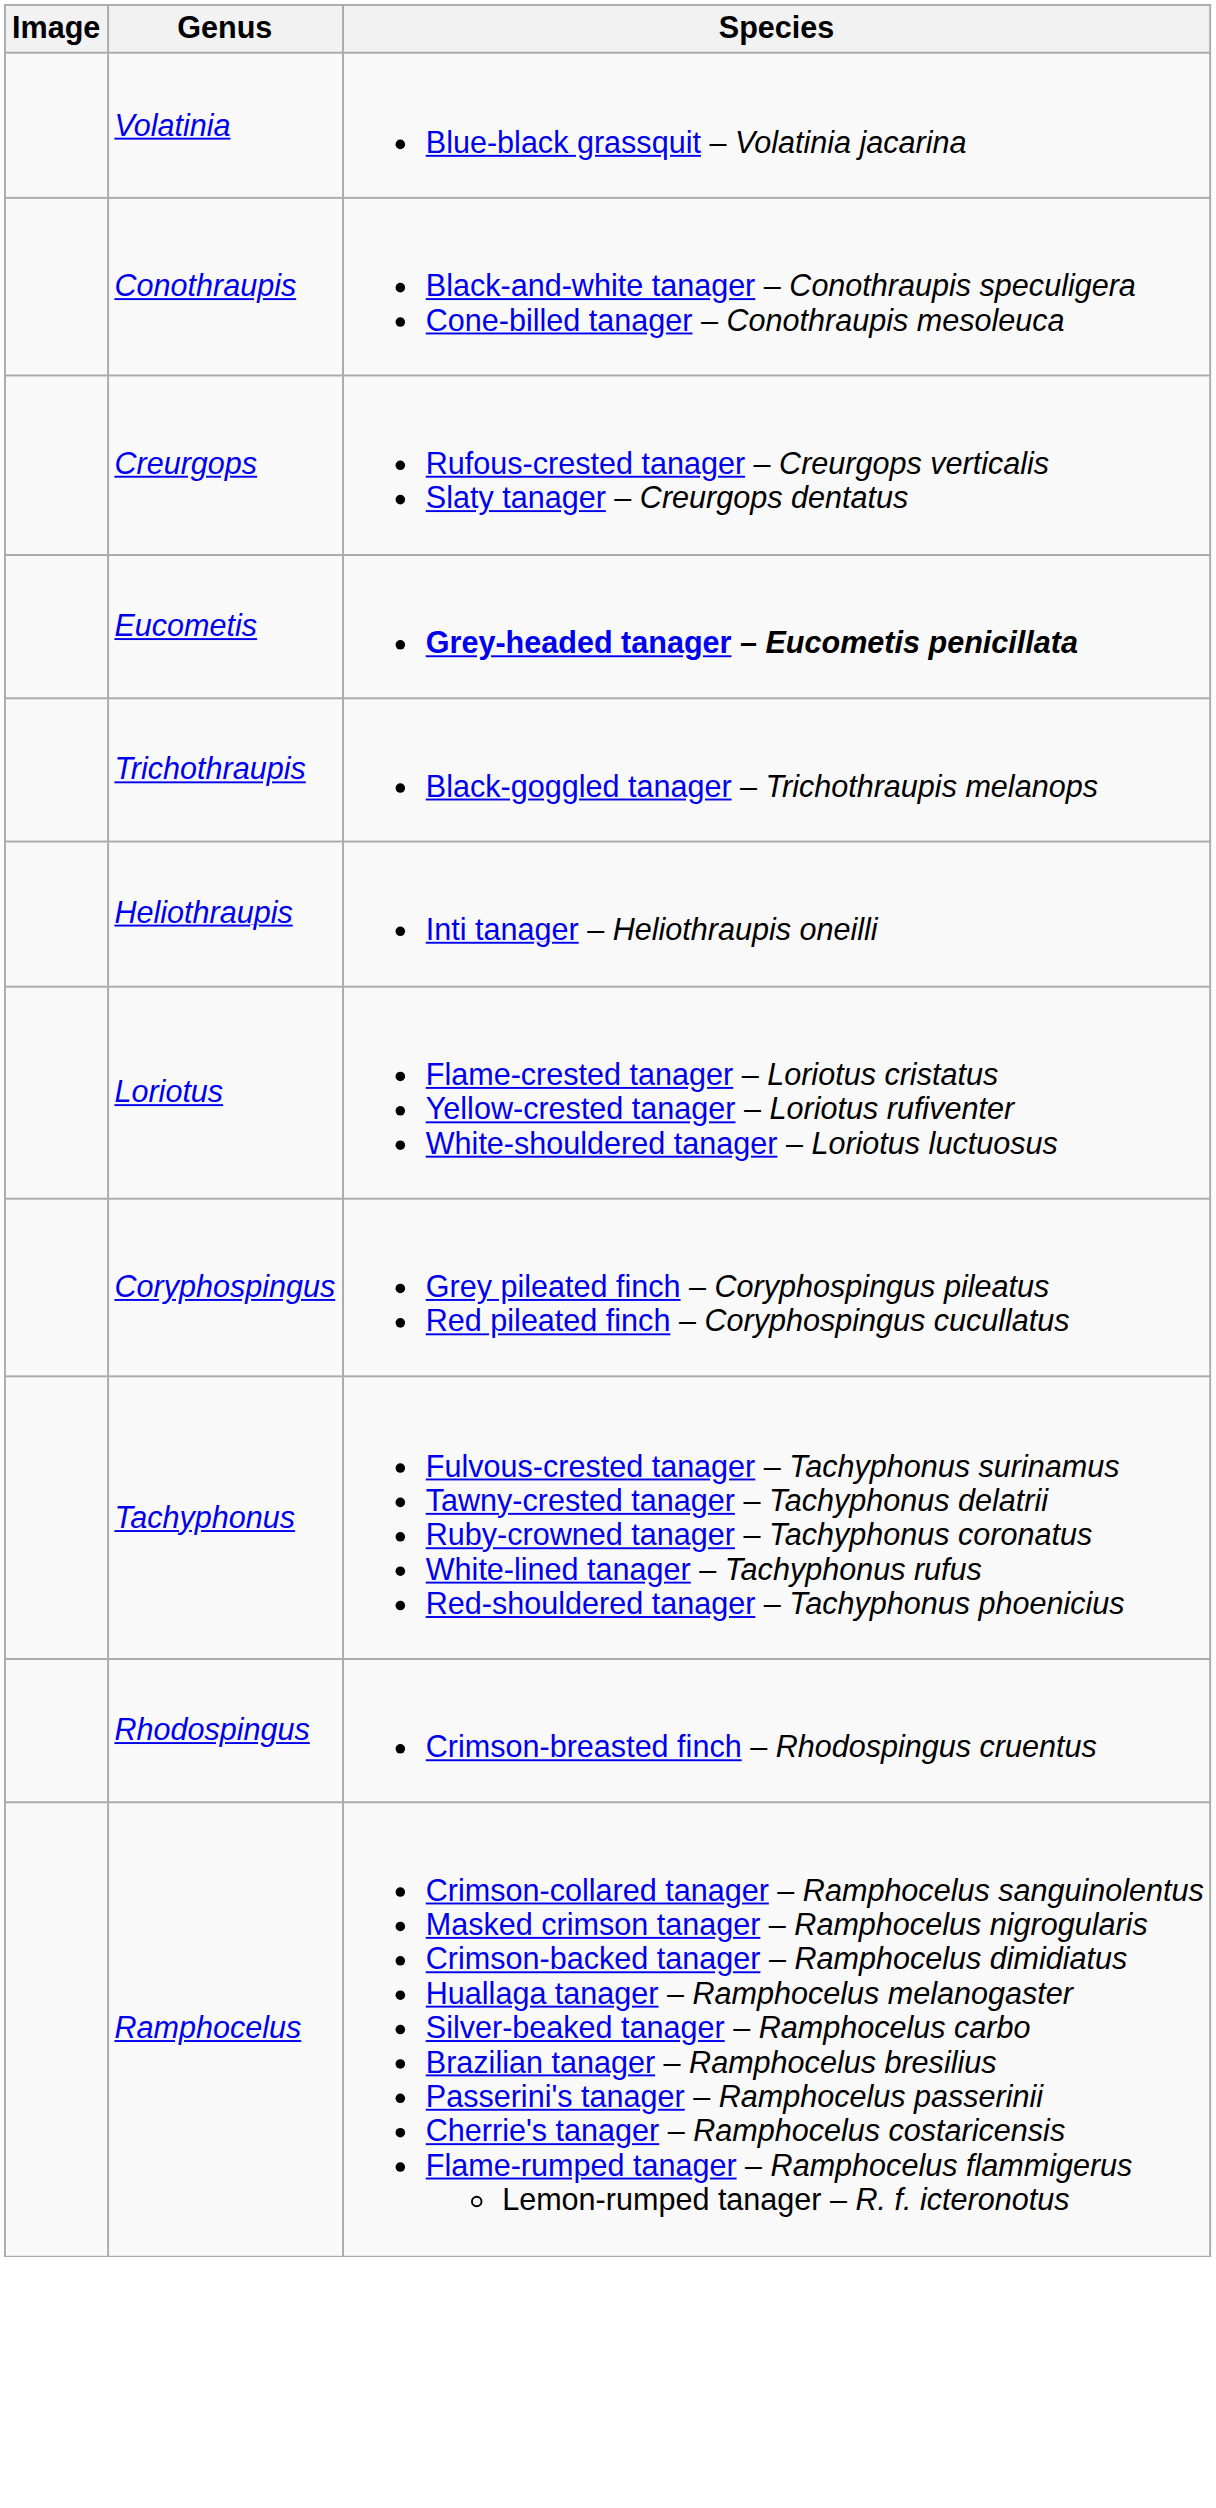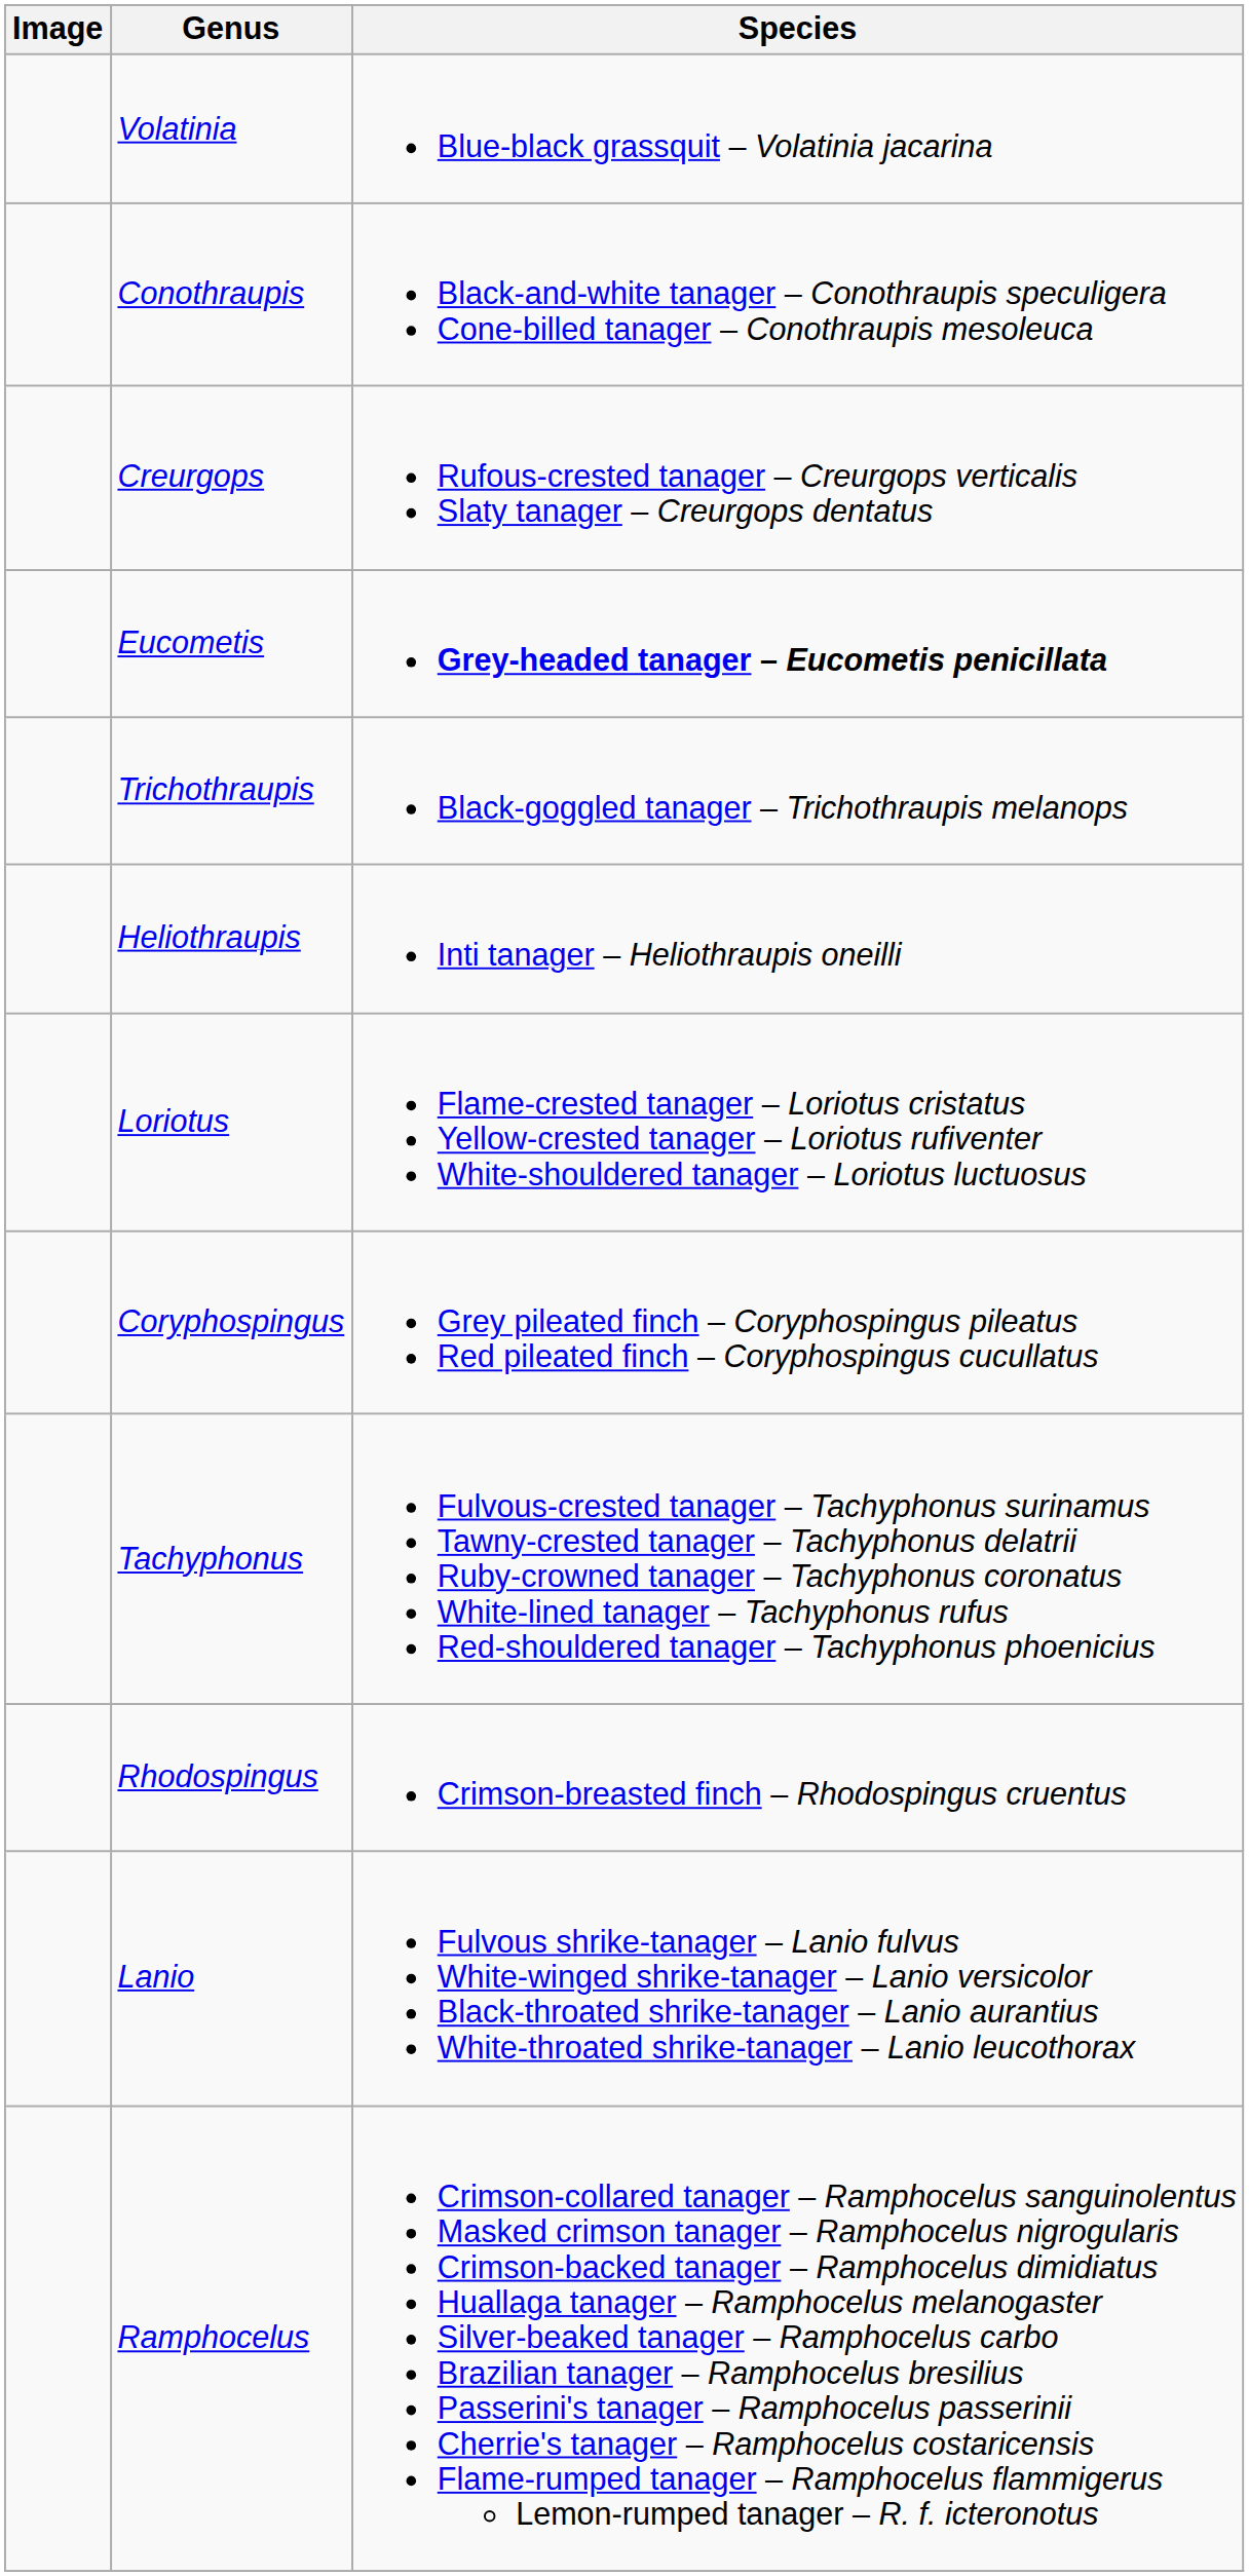+ row: Lanio | Fulvous shrike-tanager – Lanio fulvus White-winged shrike-tanager – Lanio versicolor Black-throated shrike-tanager – Lanio aurantius White-throated shrike-tanager – Lanio leucothorax
